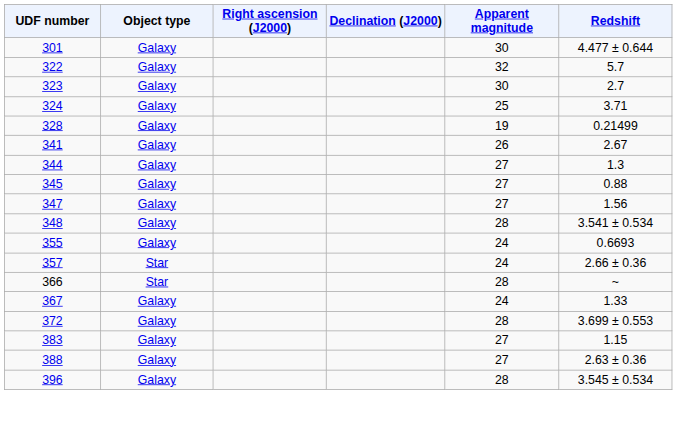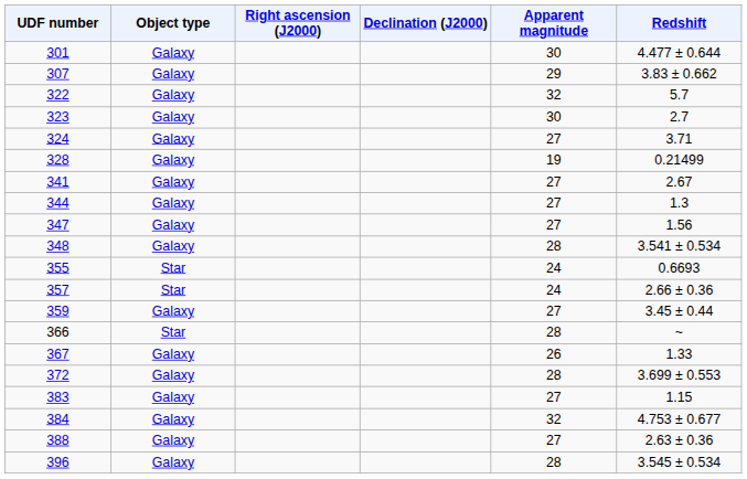+ row: 307 | Galaxy | 29 | 3.83 ± 0.662
324 | Apparent magnitude: 25 -> 27
341 | Apparent magnitude: 26 -> 27
- row: 345 | Galaxy | 27 | 0.88
355 | Object type: Galaxy -> Star
+ row: 359 | Galaxy | 27 | 3.45 ± 0.44
367 | Apparent magnitude: 24 -> 26
+ row: 384 | Galaxy | 32 | 4.753 ± 0.677
